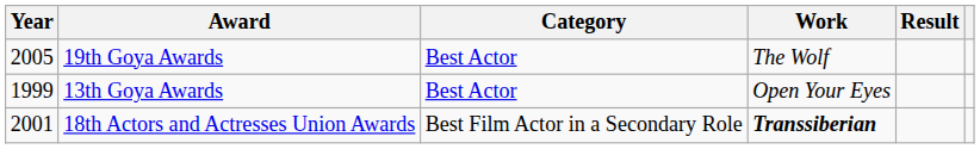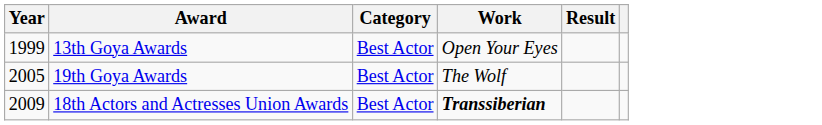rows swapped: 13th Goya Awards <-> 19th Goya Awards
18th Actors and Actresses Union Awards | Year: 2001 -> 2009
18th Actors and Actresses Union Awards | Category: Best Film Actor in a Secondary Role -> Best Actor
